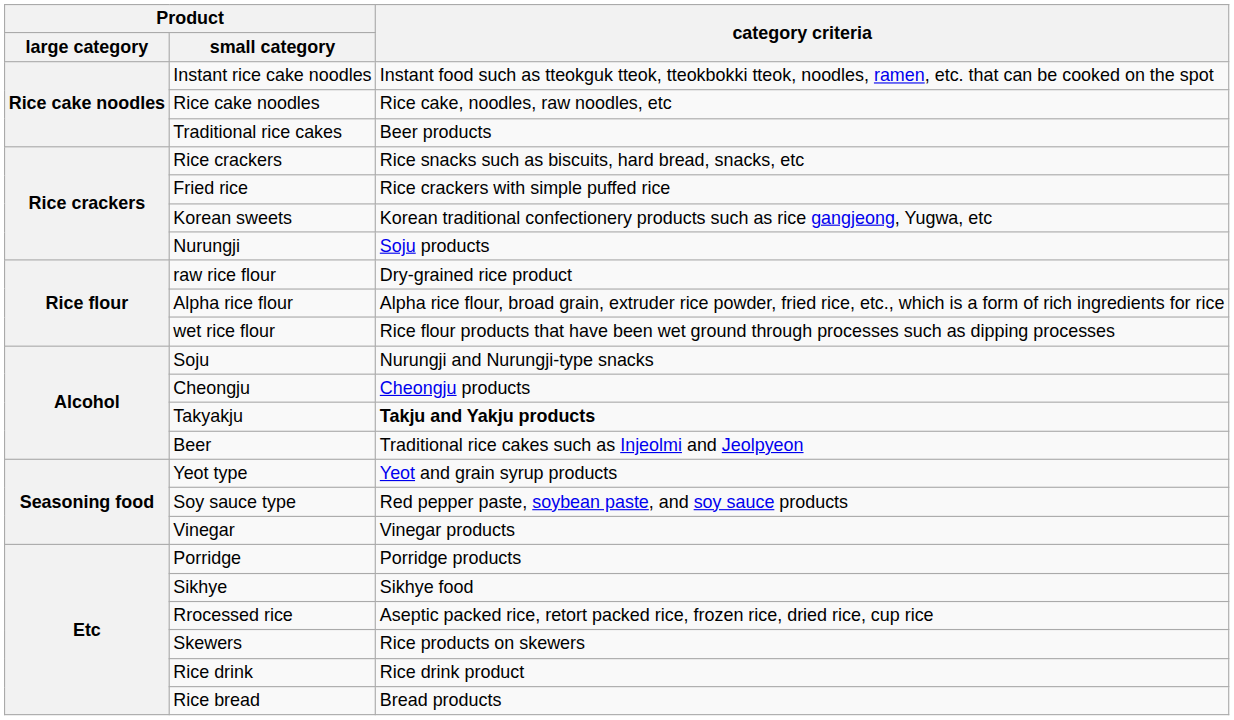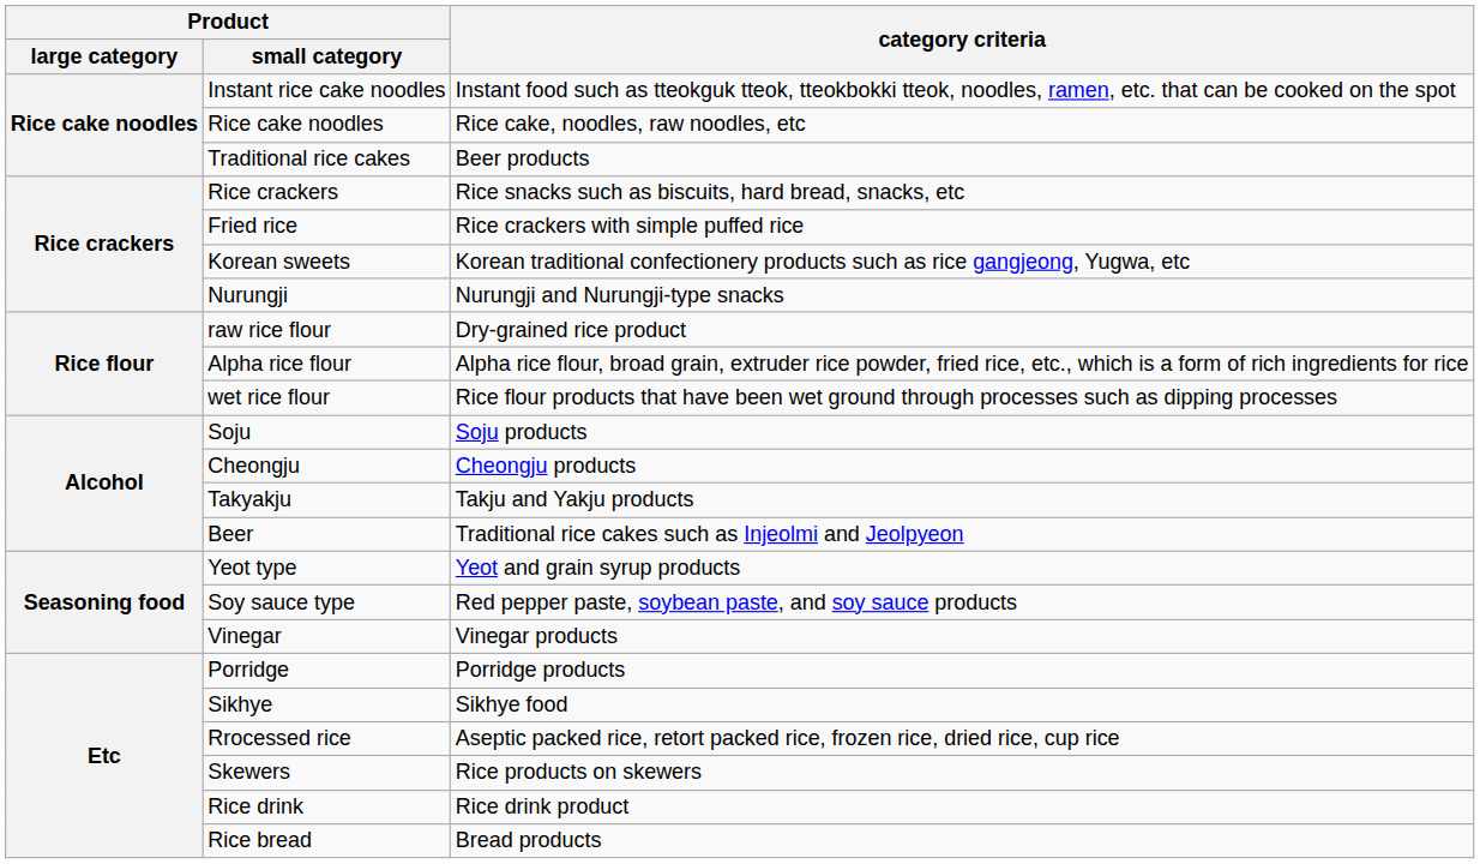Nurungji | category criteria: Soju products -> Nurungji and Nurungji-type snacks
Soju | category criteria: Nurungji and Nurungji-type snacks -> Soju products
Takyakju | category criteria: bold -> normal
